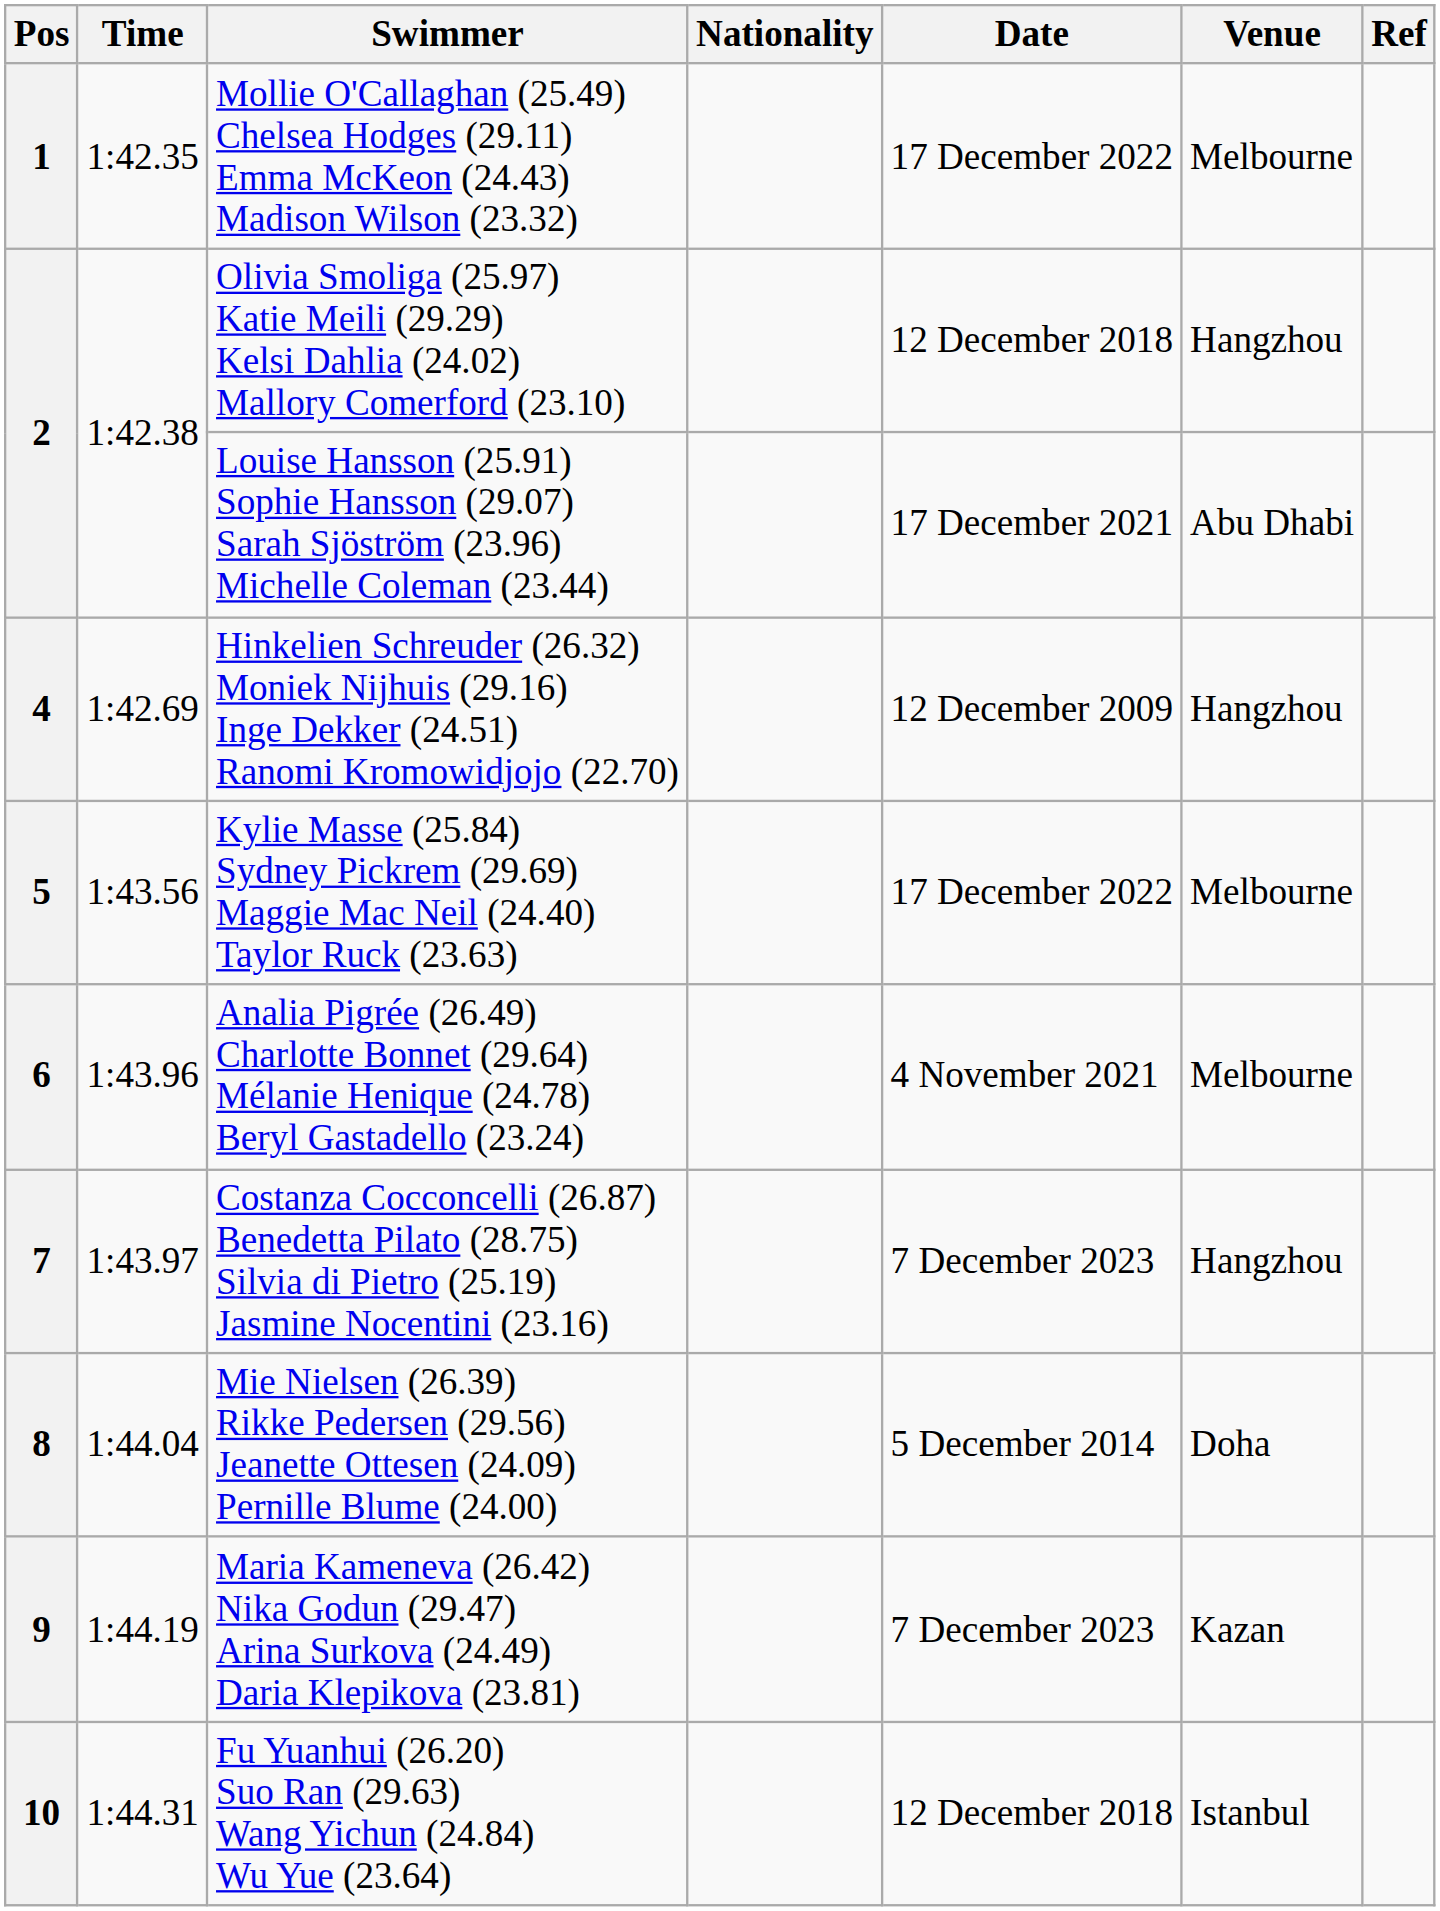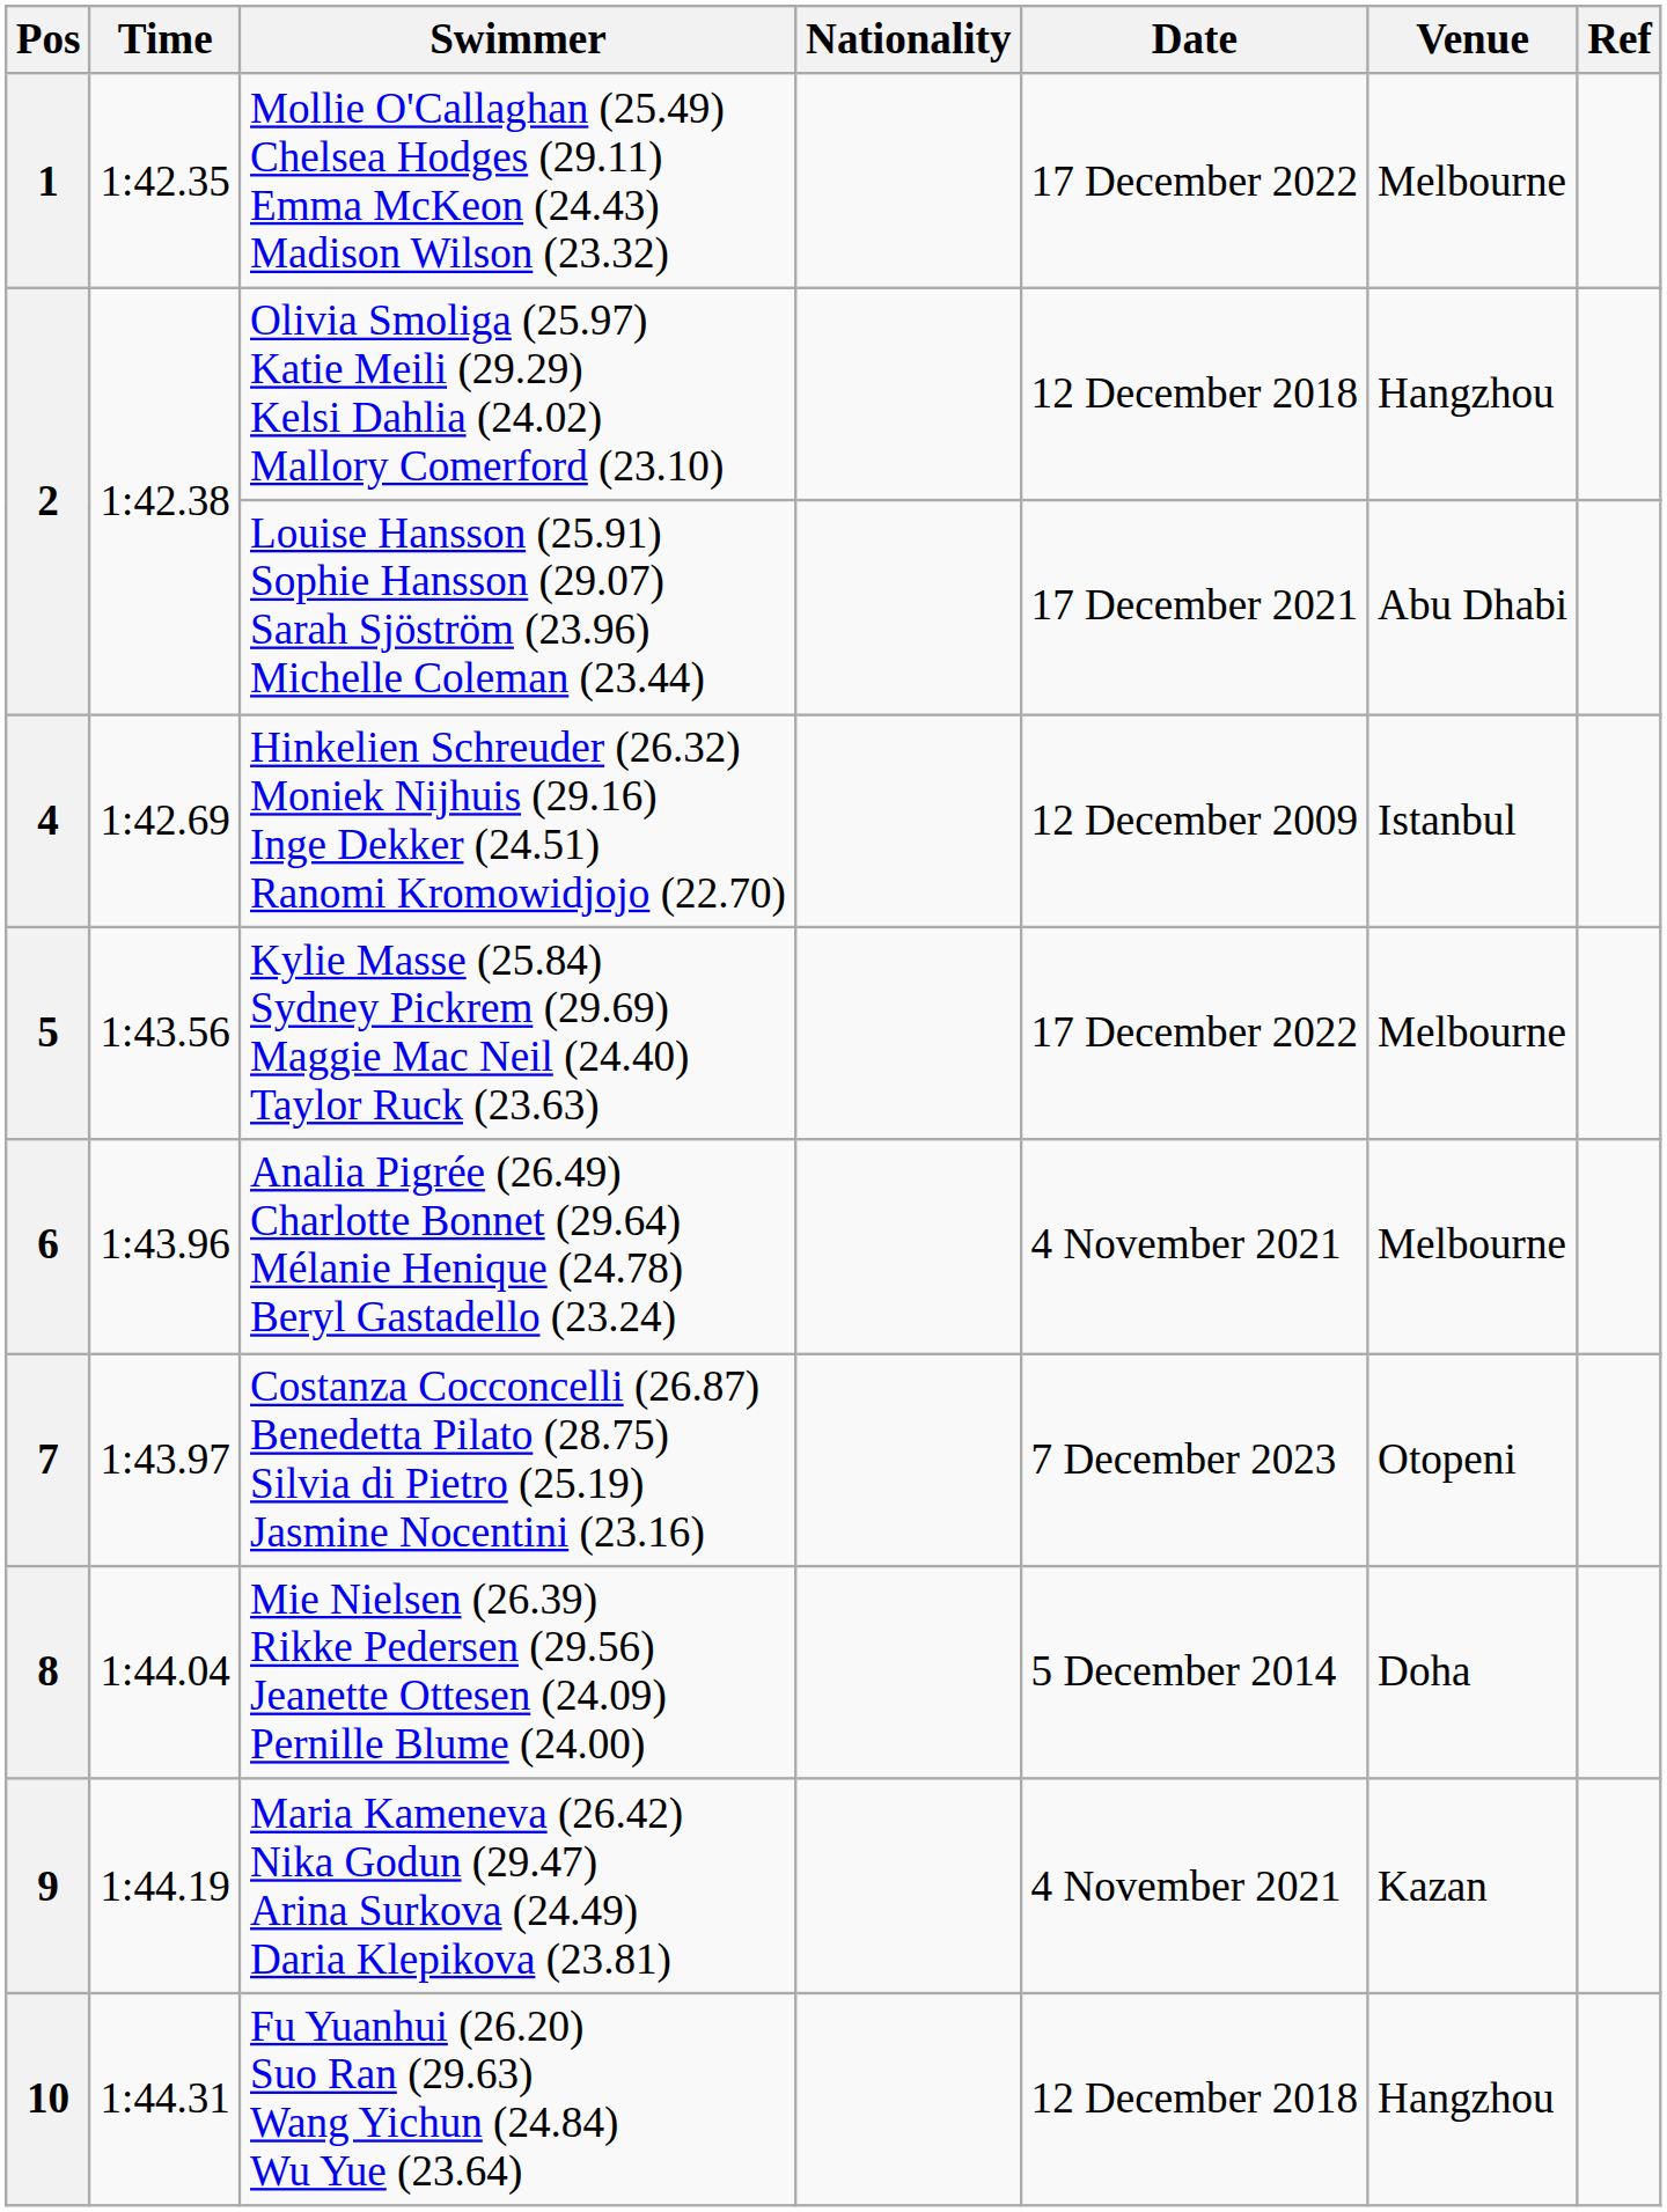4 | Venue: Hangzhou -> Istanbul
7 | Venue: Hangzhou -> Otopeni
9 | Date: 7 December 2023 -> 4 November 2021
10 | Venue: Istanbul -> Hangzhou
